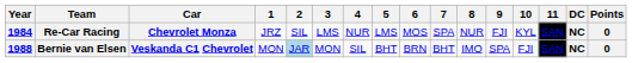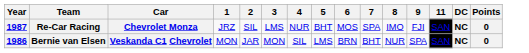- column: 10 | KYL | FJI
Re-Car Racing | Year: 1984 -> 1987
Re-Car Racing | 5: LMS -> BHT
Re-Car Racing | 8: NUR -> IMO
Bernie van Elsen | Year: 1988 -> 1986
Bernie van Elsen | 2: lightblue background -> no background
Bernie van Elsen | 5: BHT -> LMS
Bernie van Elsen | 8: IMO -> NUR
